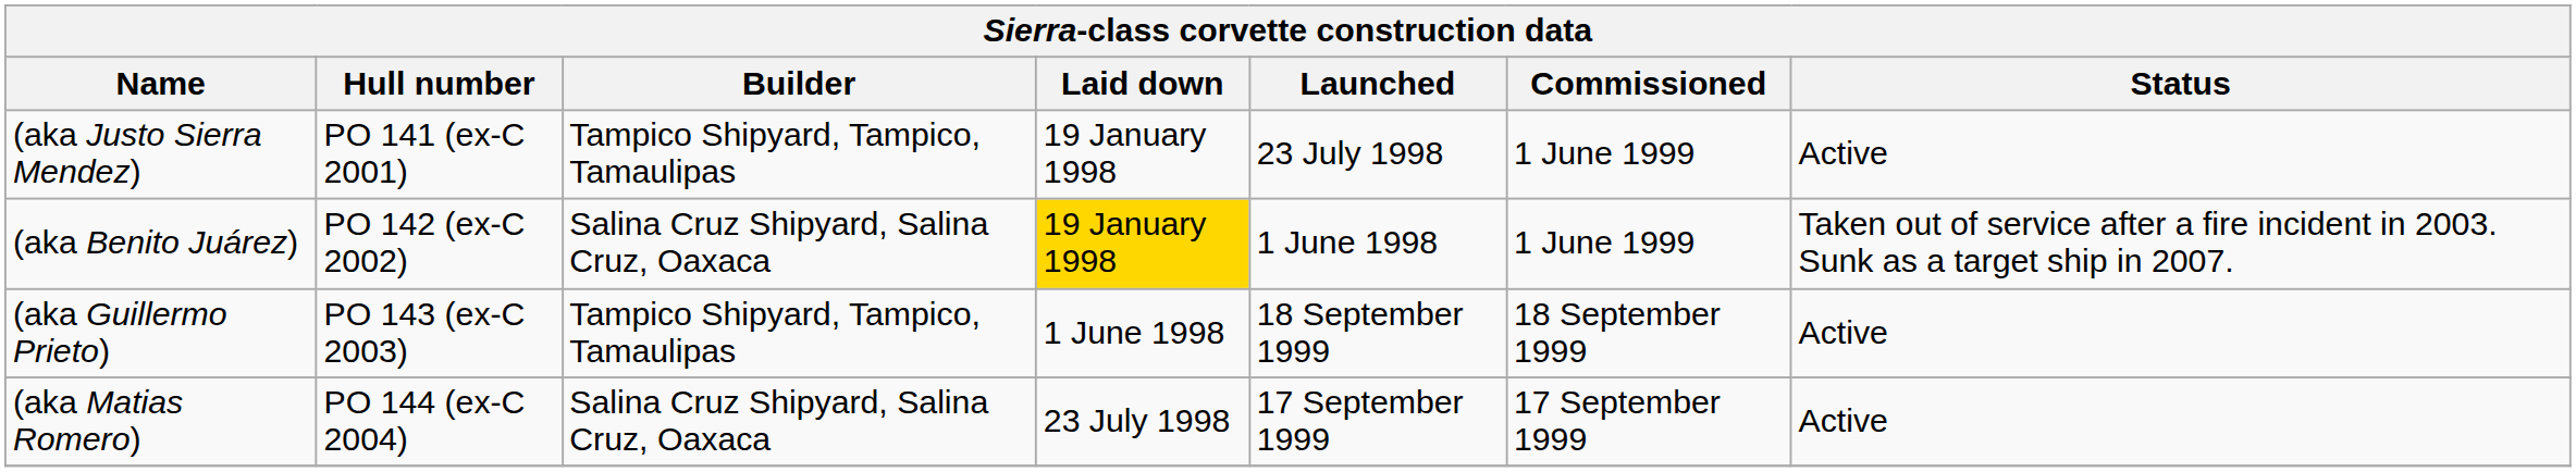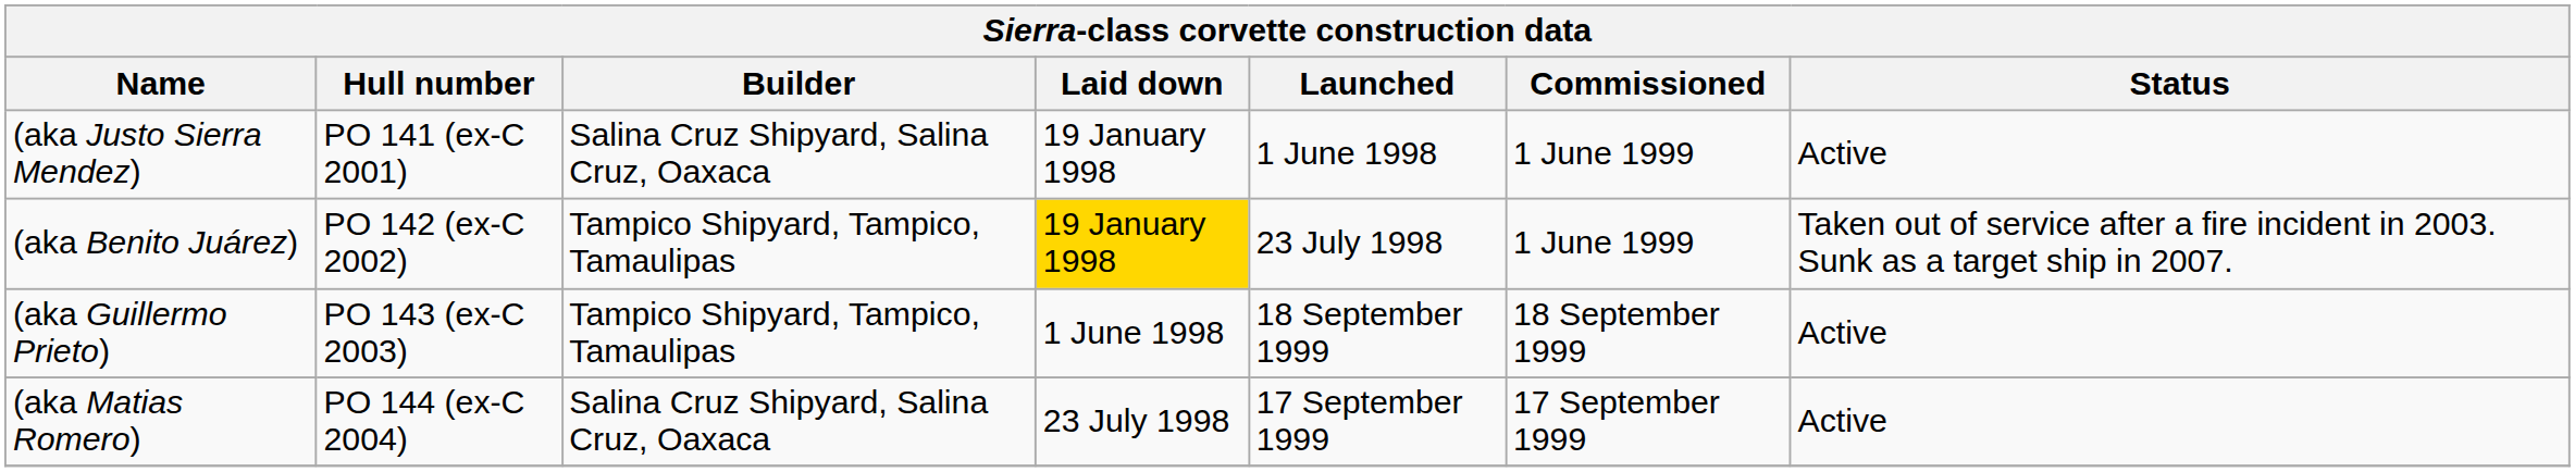(aka Justo Sierra Mendez) | Builder: Tampico Shipyard, Tampico, Tamaulipas -> Salina Cruz Shipyard, Salina Cruz, Oaxaca
(aka Justo Sierra Mendez) | Launched: 23 July 1998 -> 1 June 1998
(aka Benito Juárez) | Builder: Salina Cruz Shipyard, Salina Cruz, Oaxaca -> Tampico Shipyard, Tampico, Tamaulipas
(aka Benito Juárez) | Launched: 1 June 1998 -> 23 July 1998
